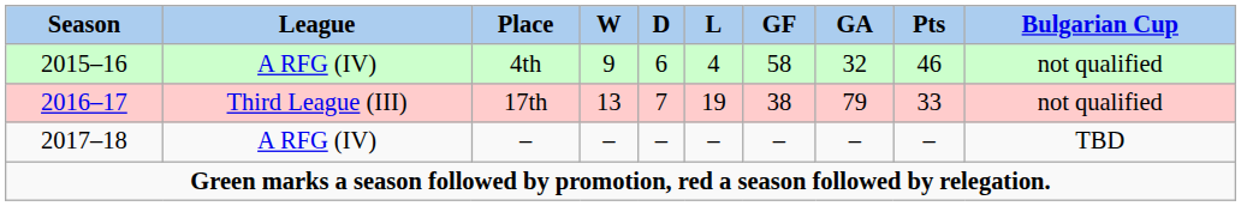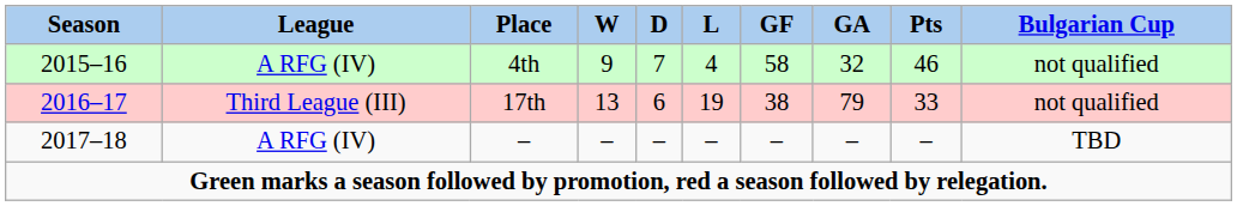4th | D: 6 -> 7
17th | D: 7 -> 6
